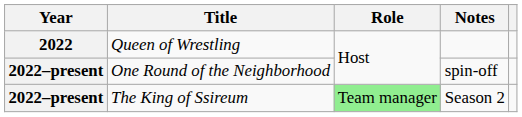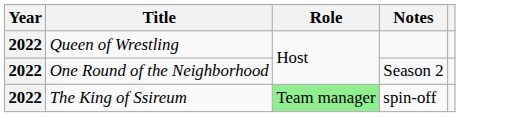One Round of the Neighborhood | Year: 2022–present -> 2022
One Round of the Neighborhood | Notes: spin-off -> Season 2
The King of Ssireum | Year: 2022–present -> 2022
The King of Ssireum | Notes: Season 2 -> spin-off
